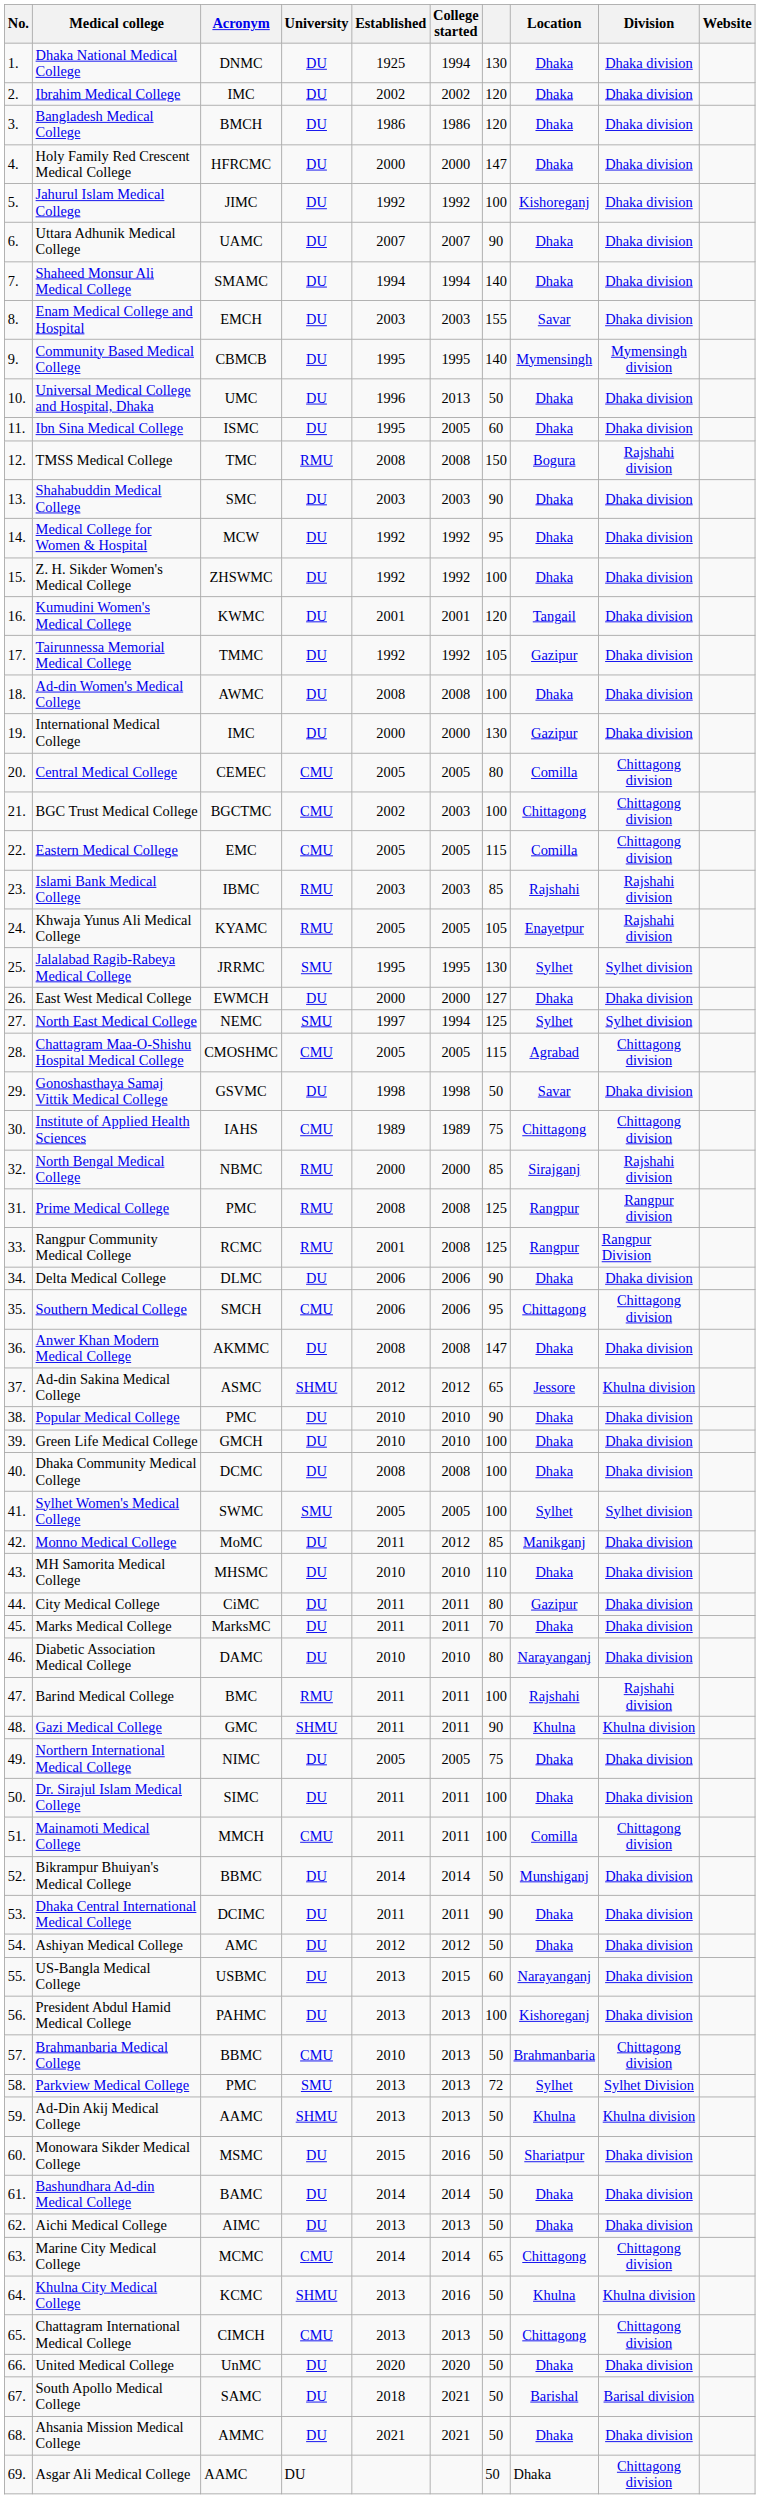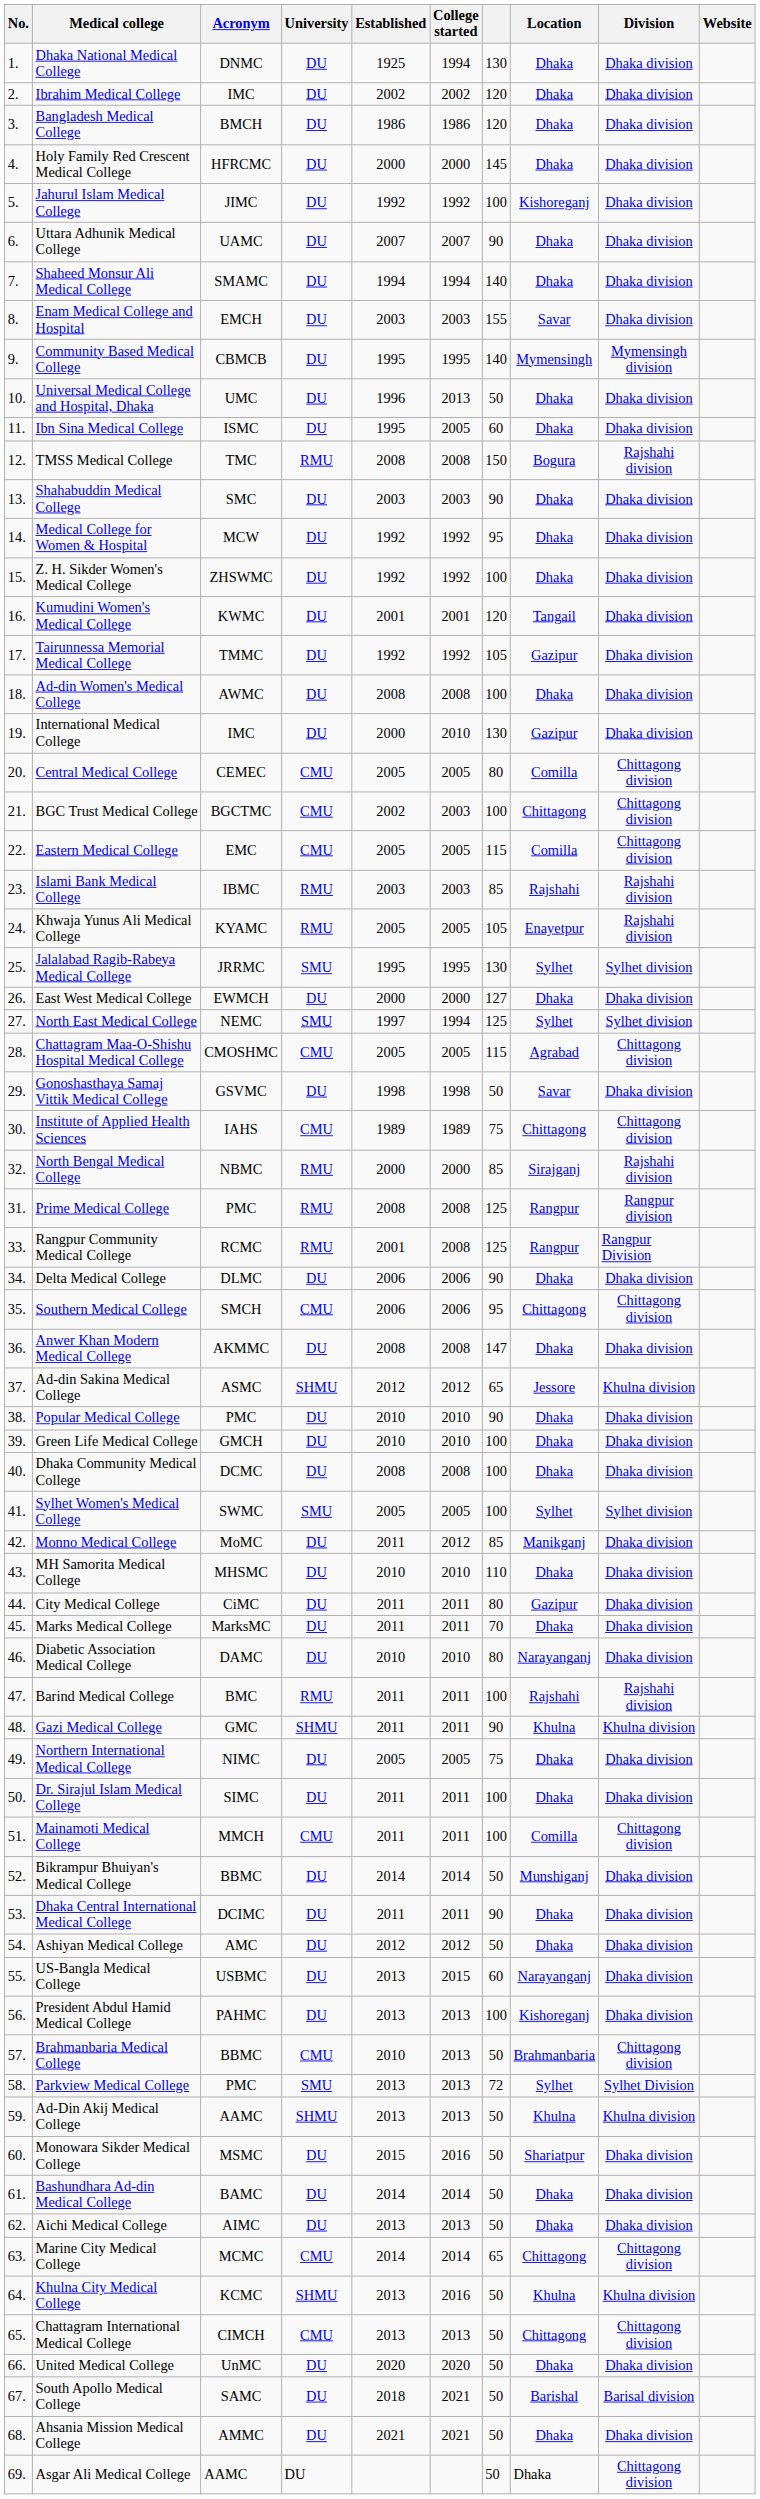Holy Family Red Crescent Medical College | column 7: 147 -> 145
International Medical College | College started: 2000 -> 2010
